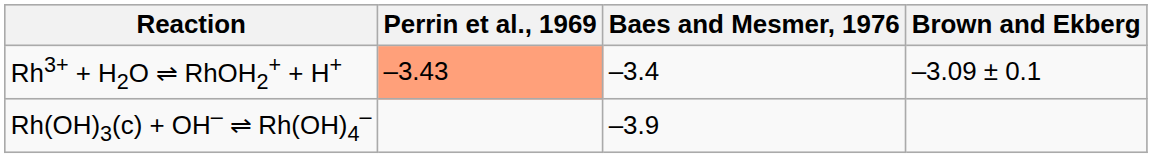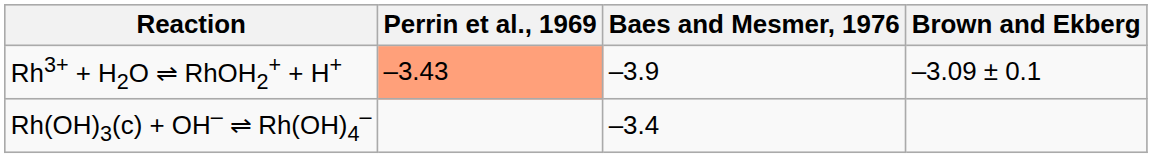Rh3+ + H2O ⇌ RhOH2+ + H+ | Baes and Mesmer, 1976: ‒3.4 -> ‒3.9
Rh(OH)3(c) + OH‒ ⇌ Rh(OH)4‒ | Baes and Mesmer, 1976: ‒3.9 -> ‒3.4
